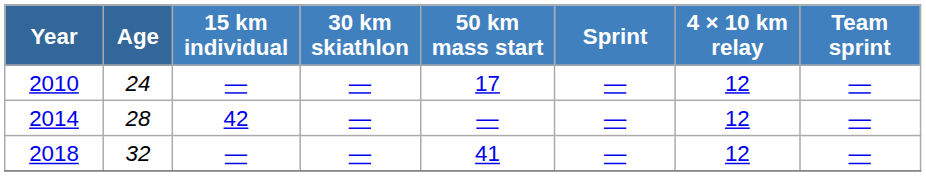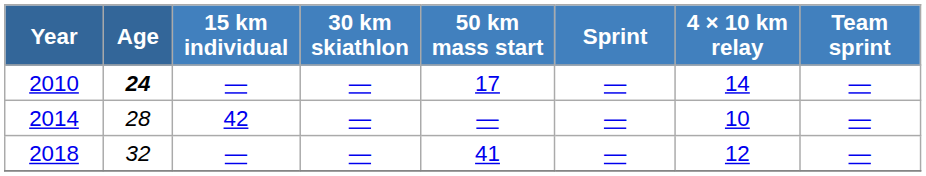2010 | Age: normal -> bold
2010 | 4 × 10 km relay: 12 -> 14
2014 | 4 × 10 km relay: 12 -> 10
